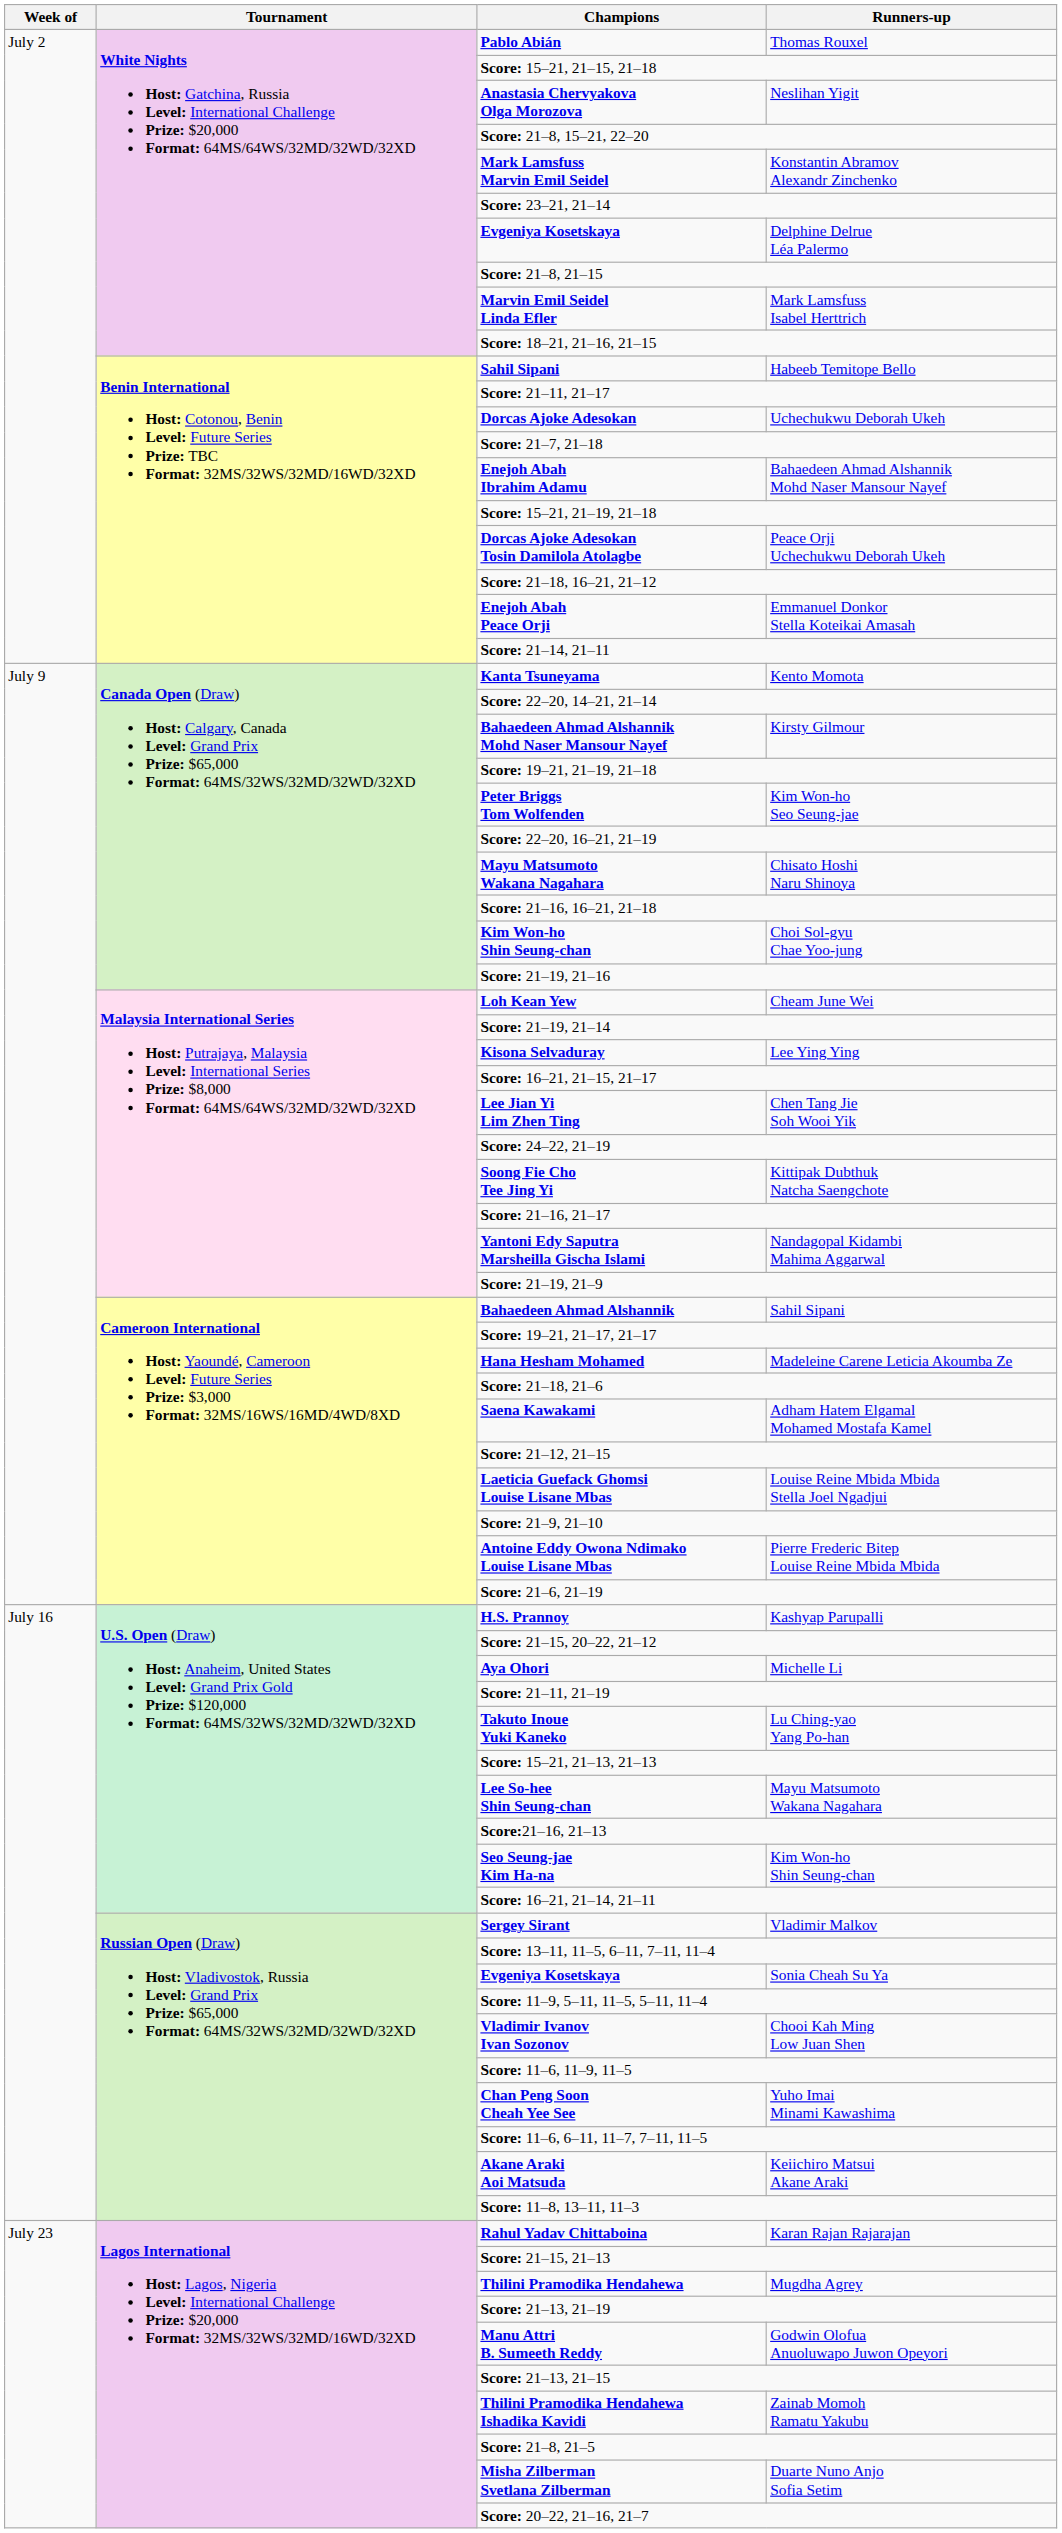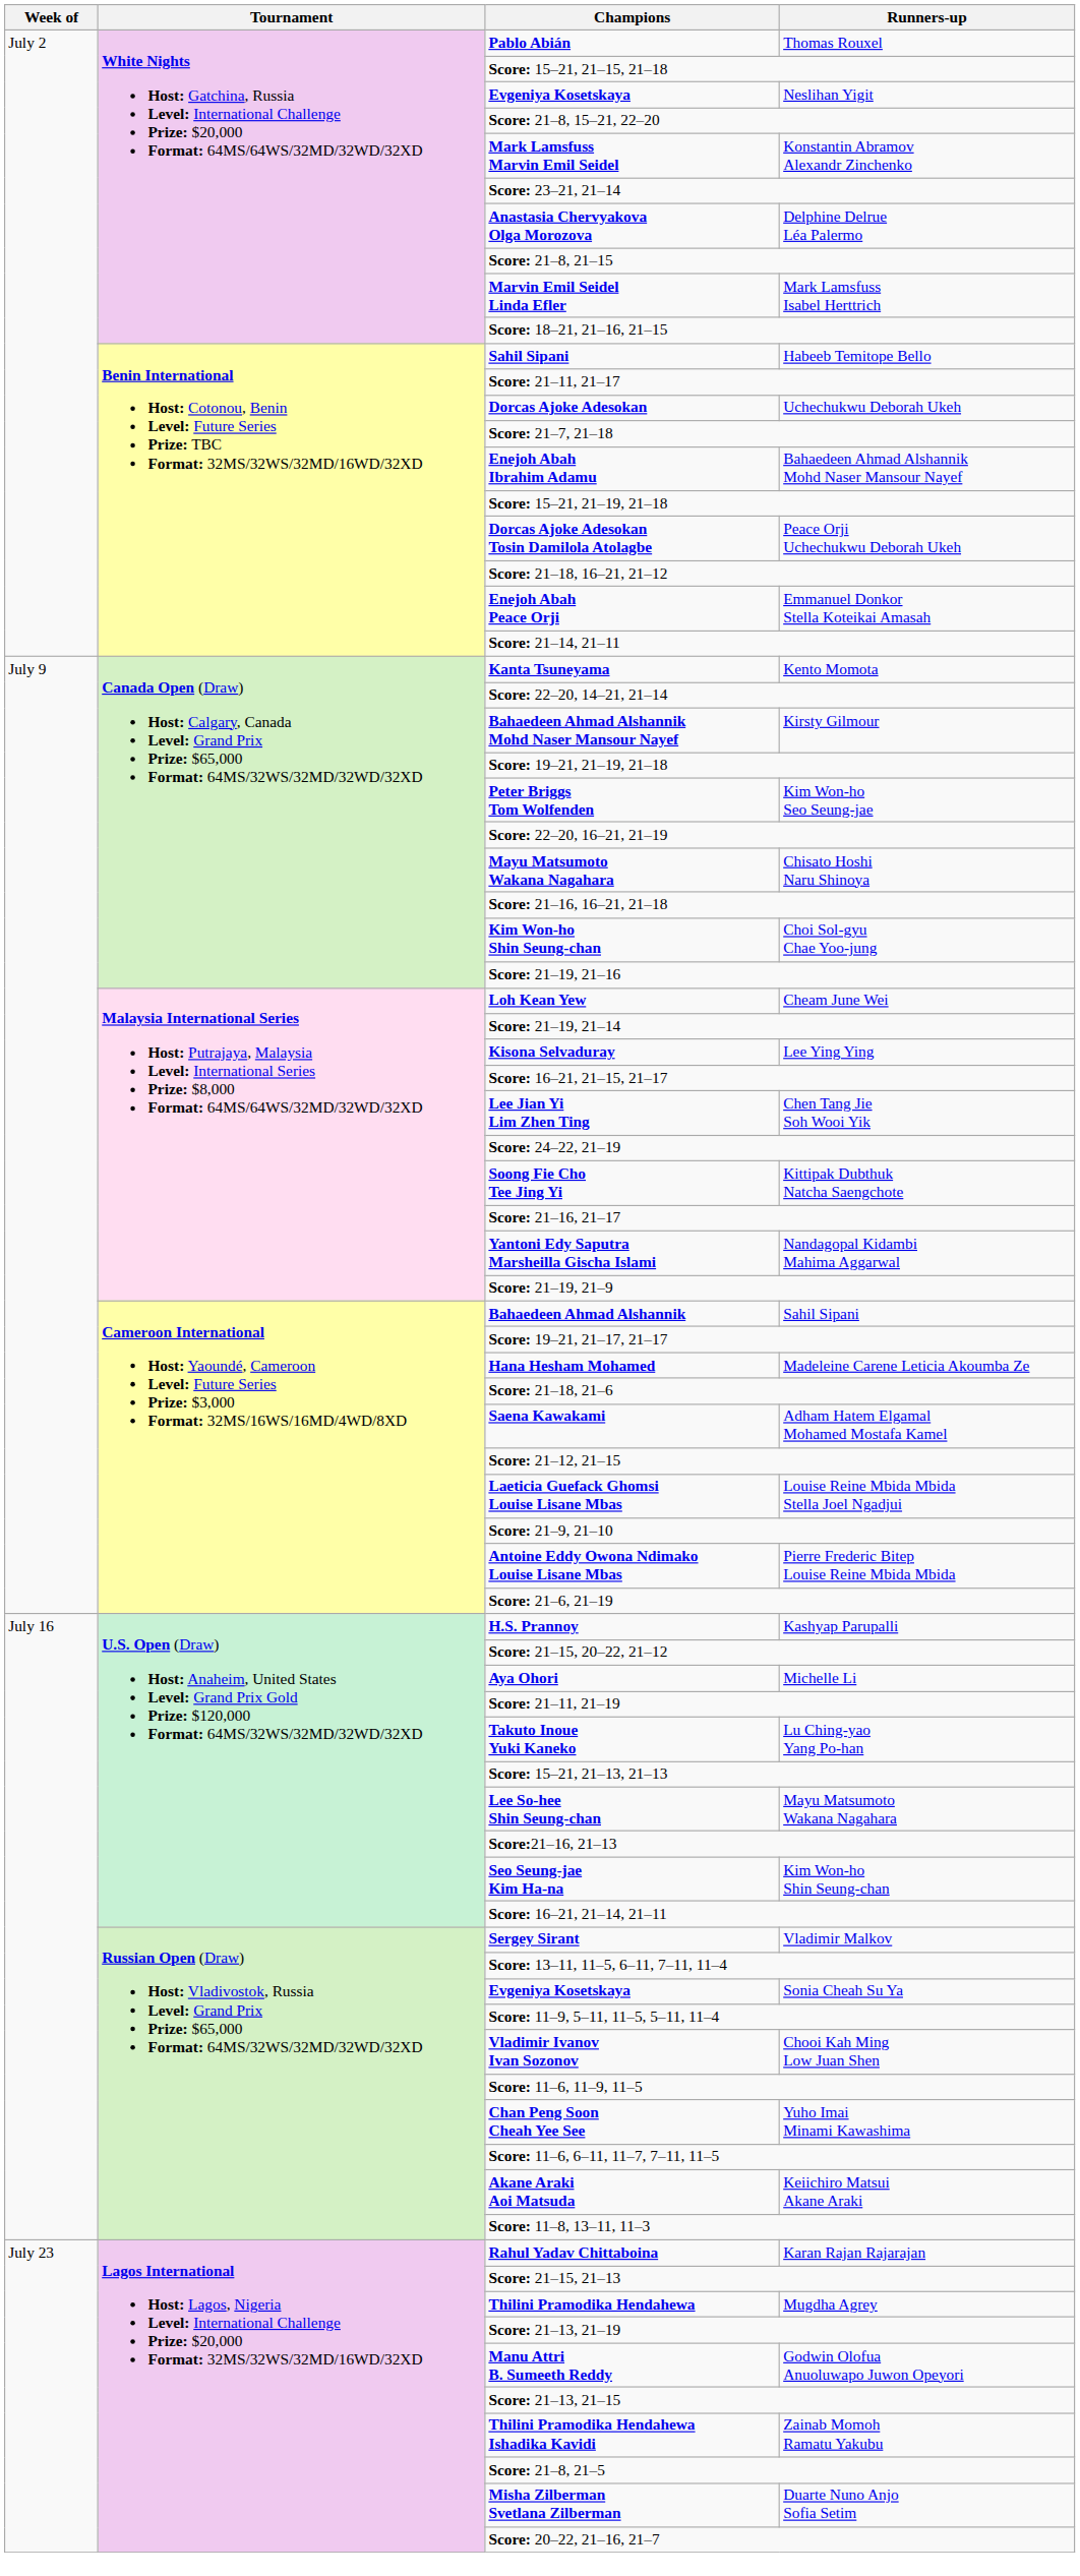Neslihan Yigit | Champions: Anastasia Chervyakova Olga Morozova -> Evgeniya Kosetskaya
Delphine Delrue Léa Palermo | Champions: Evgeniya Kosetskaya -> Anastasia Chervyakova Olga Morozova
